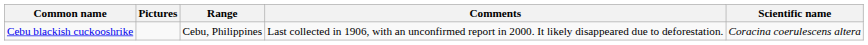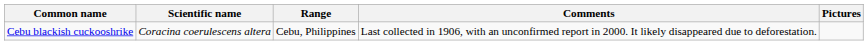columns swapped: Scientific name <-> Pictures
